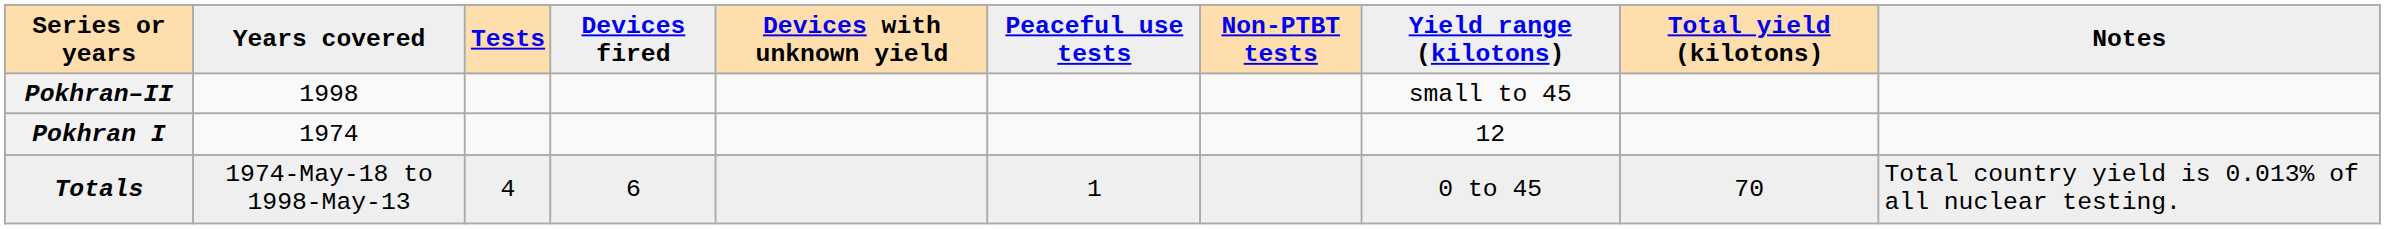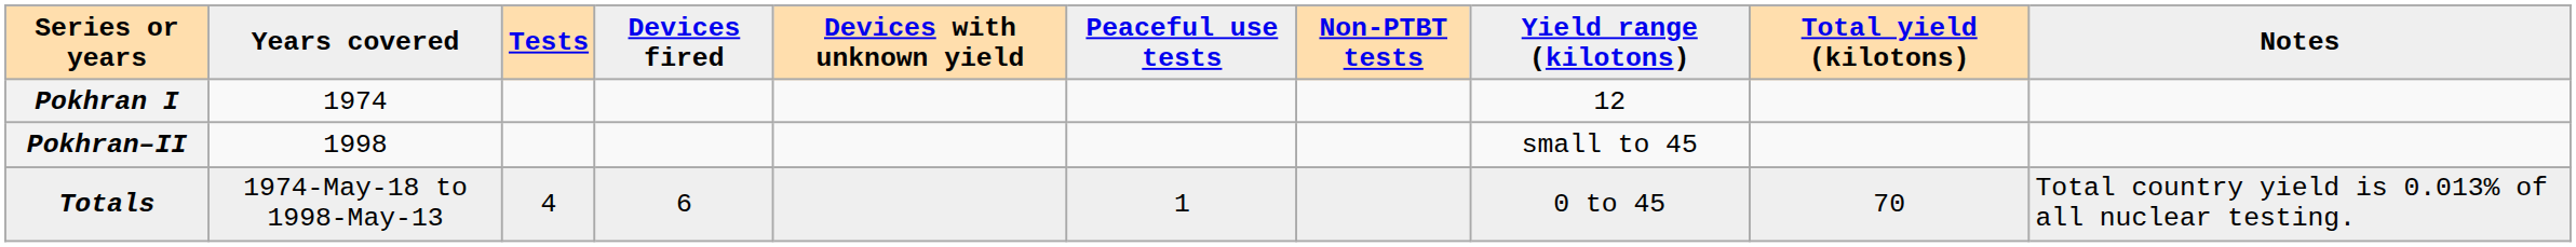rows swapped: Pokhran I <-> Pokhran–II
